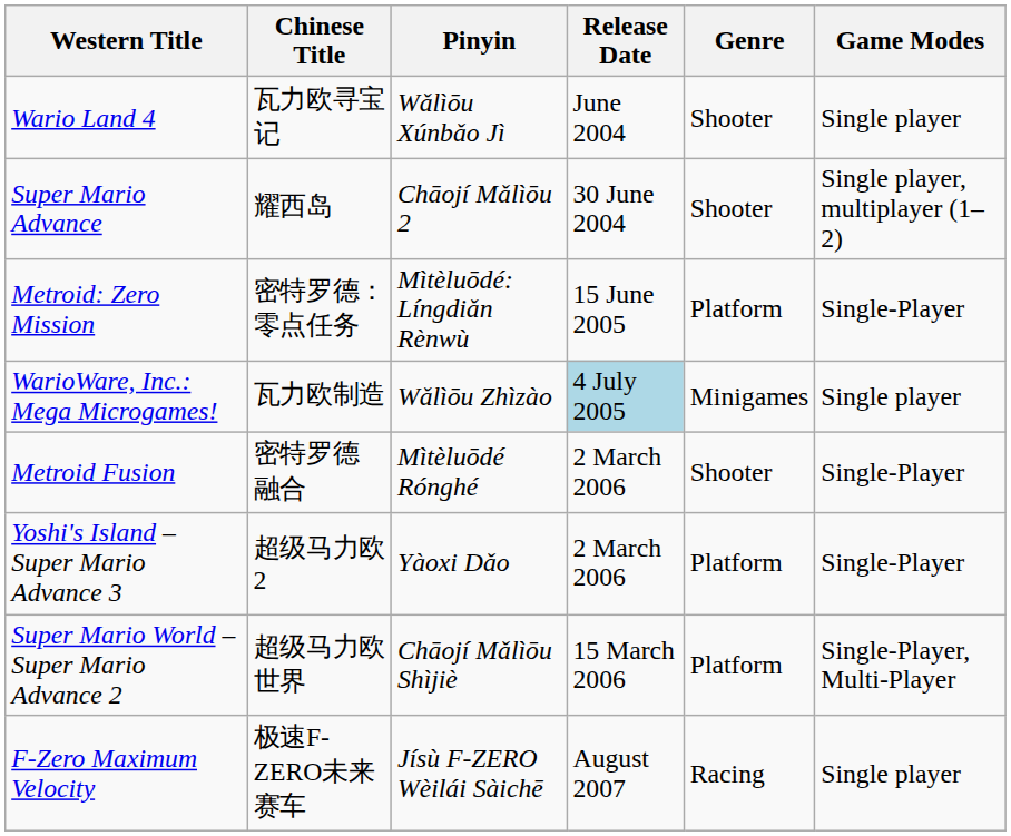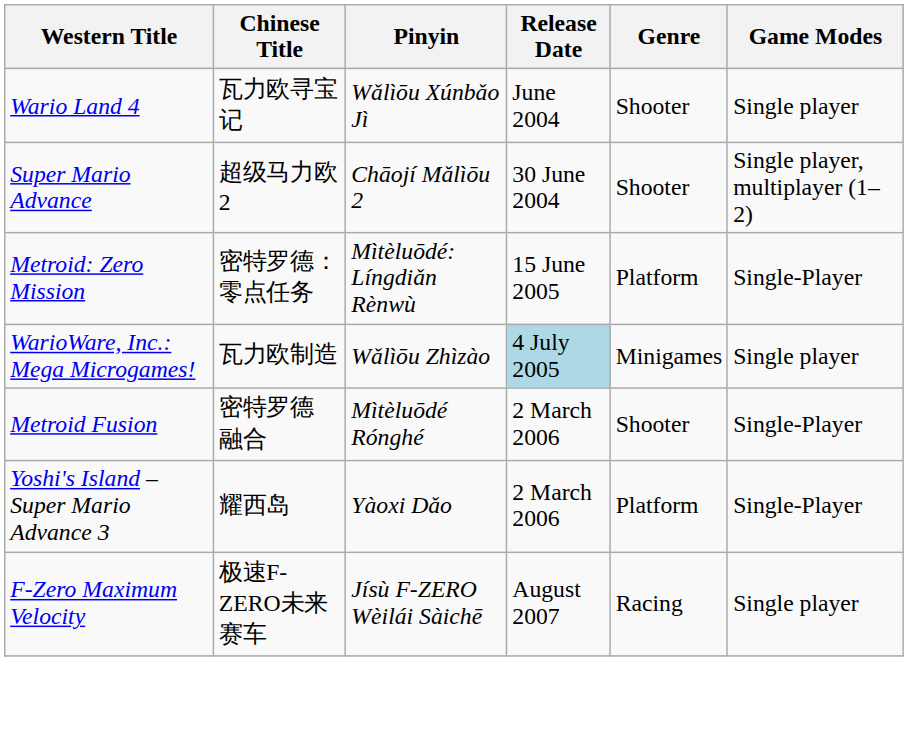Super Mario Advance | Chinese Title: 耀西岛 -> 超级马力欧2
Yoshi's Island – Super Mario Advance 3 | Chinese Title: 超级马力欧2 -> 耀西岛
- row: Super Mario World – Super Mario Advance 2 | 超级马力欧世界 | Chāojí Mǎlìōu Shìjiè | 15 March 2006 | Platform | Single-Player, Multi-Player
